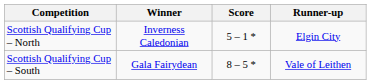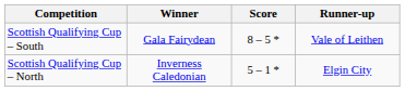rows swapped: Scottish Qualifying Cup – North <-> Scottish Qualifying Cup – South
